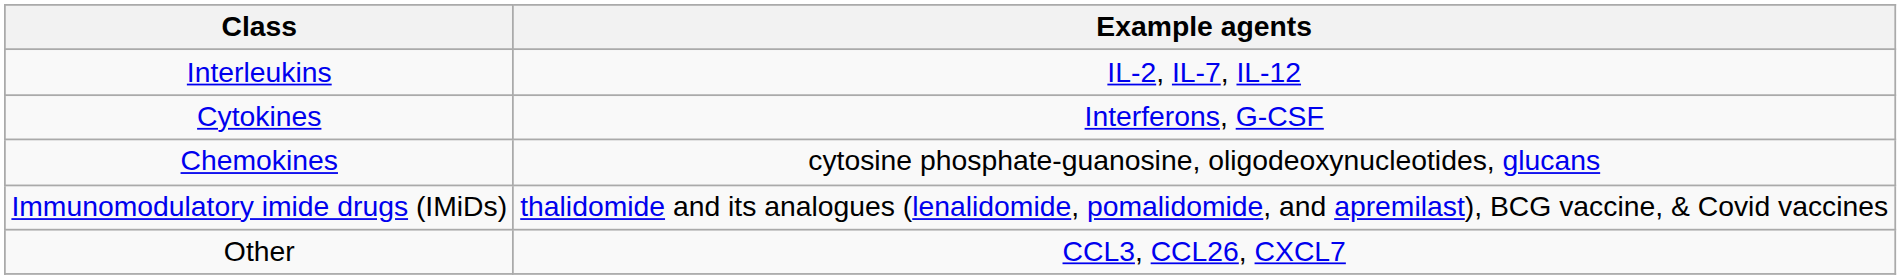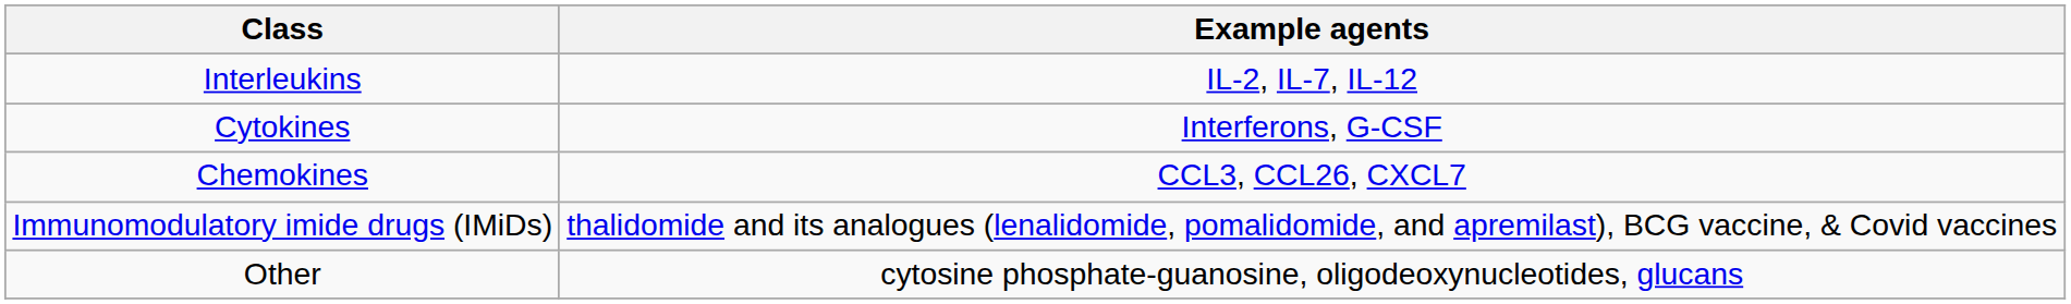Chemokines | Example agents: cytosine phosphate-guanosine, oligodeoxynucleotides, glucans -> CCL3, CCL26, CXCL7
Other | Example agents: CCL3, CCL26, CXCL7 -> cytosine phosphate-guanosine, oligodeoxynucleotides, glucans
